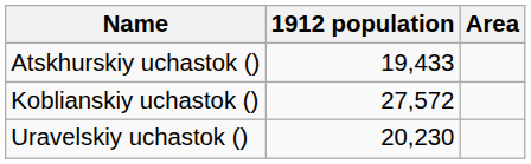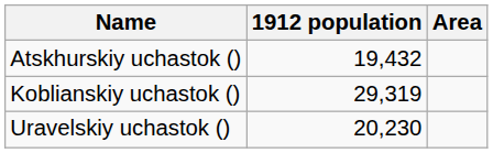Atskhurskiy uchastok () | 1912 population: 19,433 -> 19,432
Koblianskiy uchastok () | 1912 population: 27,572 -> 29,319
